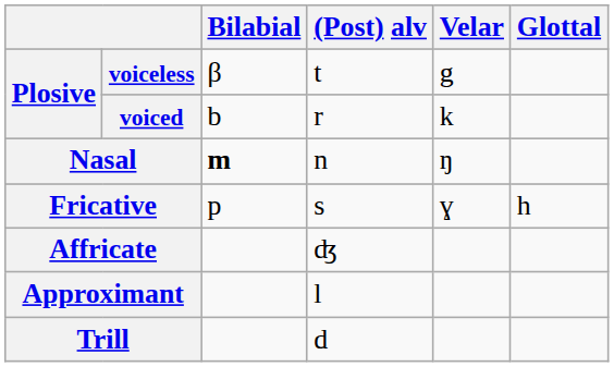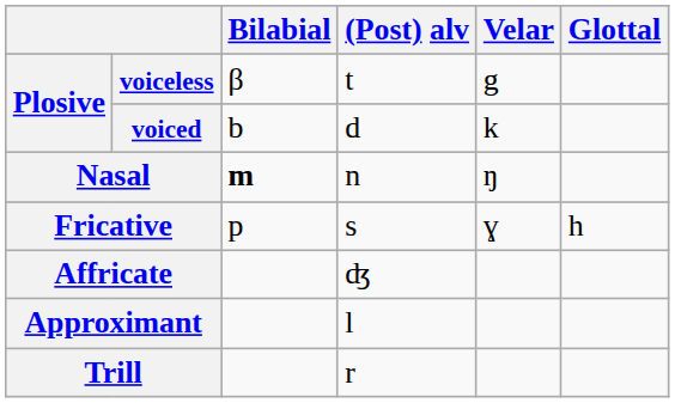voiced | (Post) alv: r -> d
Trill | (Post) alv: d -> r
